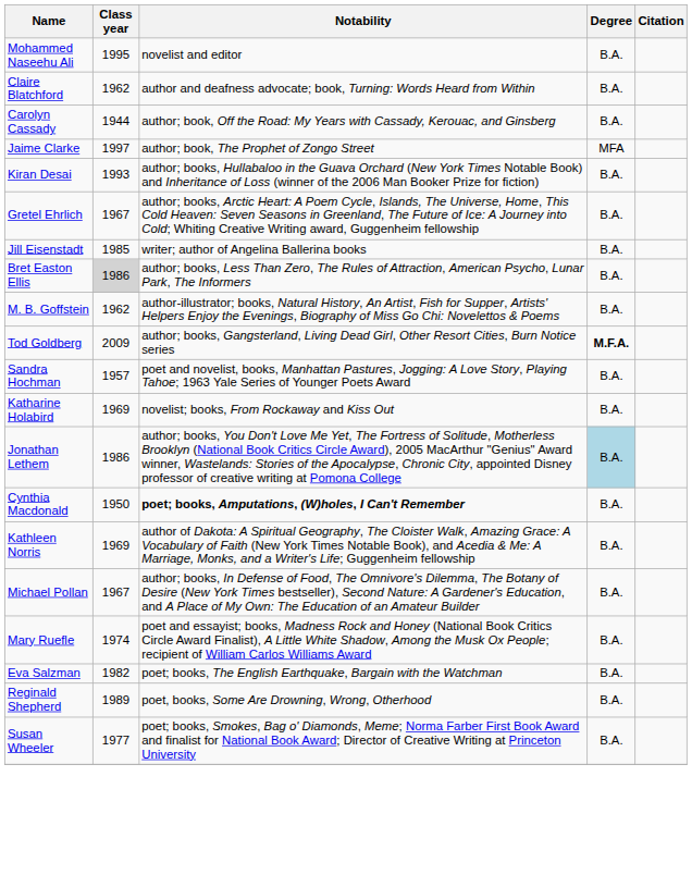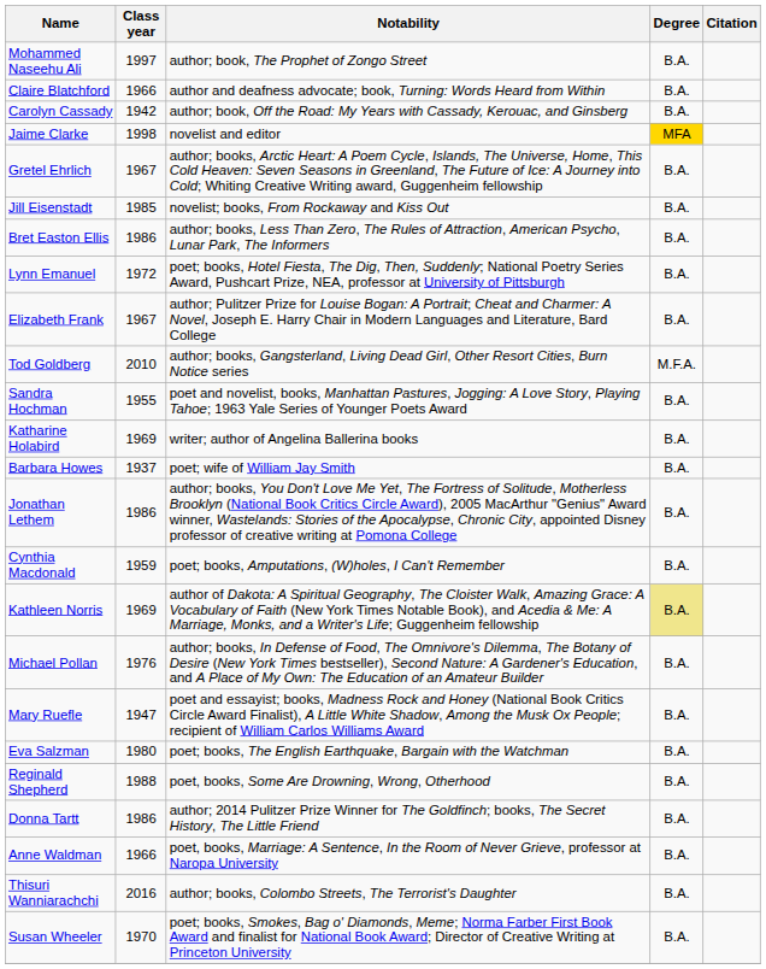Mohammed Naseehu Ali | Class year: 1995 -> 1997
Mohammed Naseehu Ali | Notability: novelist and editor -> author; book, The Prophet of Zongo Street
Claire Blatchford | Class year: 1962 -> 1966
Carolyn Cassady | Class year: 1944 -> 1942
Jaime Clarke | Class year: 1997 -> 1998
Jaime Clarke | Notability: author; book, The Prophet of Zongo Street -> novelist and editor
Jaime Clarke | Degree: no background -> gold background
- row: Kiran Desai | 1993 | author; books, Hullabaloo in the Guava Orchard (New York Times Notable Book) and Inheritance of Loss (winner of the 2006 Man Booker Prize for fiction) | B.A.
Jill Eisenstadt | Notability: writer; author of Angelina Ballerina books -> novelist; books, From Rockaway and Kiss Out
Bret Easton Ellis | Class year: lightgrey background -> no background
+ row: Lynn Emanuel | 1972 | poet; books, Hotel Fiesta, The Dig, Then, Suddenly; National Poetry Series Award, Pushcart Prize, NEA, professor at University of Pittsburgh | B.A.
+ row: Elizabeth Frank | 1967 | author; Pulitzer Prize for Louise Bogan: A Portrait; Cheat and Charmer: A Novel, Joseph E. Harry Chair in Modern Languages and Literature, Bard College | B.A.
- row: M. B. Goffstein | 1962 | author-illustrator; books, Natural History, An Artist, Fish for Supper, Artists' Helpers Enjoy the Evenings, Biography of Miss Go Chi: Novelettos & Poems | B.A.
Tod Goldberg | Class year: 2009 -> 2010
Tod Goldberg | Degree: bold -> normal
Sandra Hochman | Class year: 1957 -> 1955
Katharine Holabird | Notability: novelist; books, From Rockaway and Kiss Out -> writer; author of Angelina Ballerina books
+ row: Barbara Howes | 1937 | poet; wife of William Jay Smith | B.A.
Jonathan Lethem | Degree: lightblue background -> no background
Cynthia Macdonald | Class year: 1950 -> 1959
Cynthia Macdonald | Notability: bold -> normal
Kathleen Norris | Degree: no background -> khaki background
Michael Pollan | Class year: 1967 -> 1976
Mary Ruefle | Class year: 1974 -> 1947
Eva Salzman | Class year: 1982 -> 1980
Reginald Shepherd | Class year: 1989 -> 1988
+ row: Donna Tartt | 1986 | author; 2014 Pulitzer Prize Winner for The Goldfinch; books, The Secret History, The Little Friend | B.A.
+ row: Anne Waldman | 1966 | poet, books, Marriage: A Sentence, In the Room of Never Grieve, professor at Naropa University | B.A.
+ row: Thisuri Wanniarachchi | 2016 | author; books, Colombo Streets, The Terrorist's Daughter | B.A.
Susan Wheeler | Class year: 1977 -> 1970
